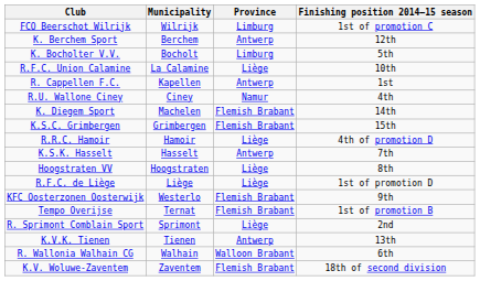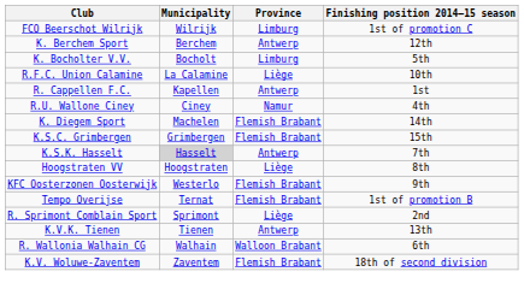- row: R.R.C. Hamoir | Hamoir | Liège | 4th of promotion D
K.S.K. Hasselt | Municipality: no background -> lightgrey background
- row: R.F.C. de Liège | Liège | Liège | 1st of promotion D
